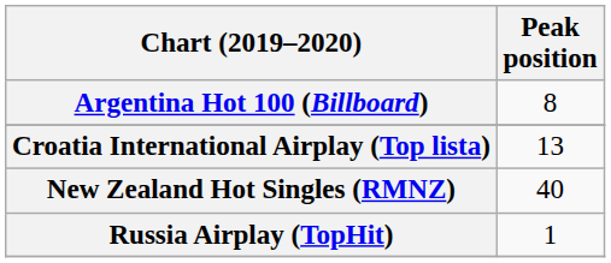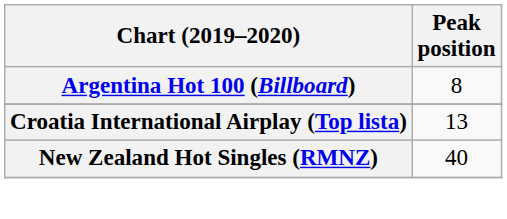- row: Russia Airplay (TopHit) | 1
